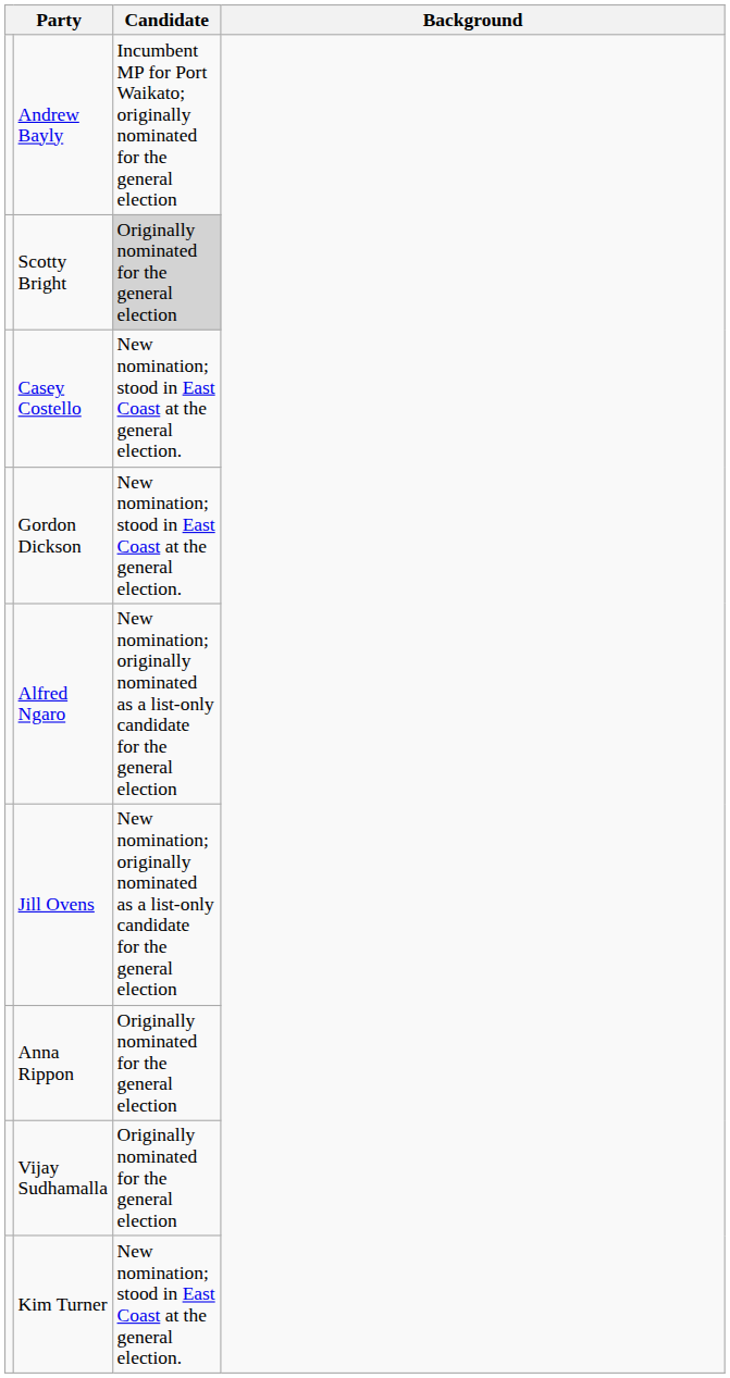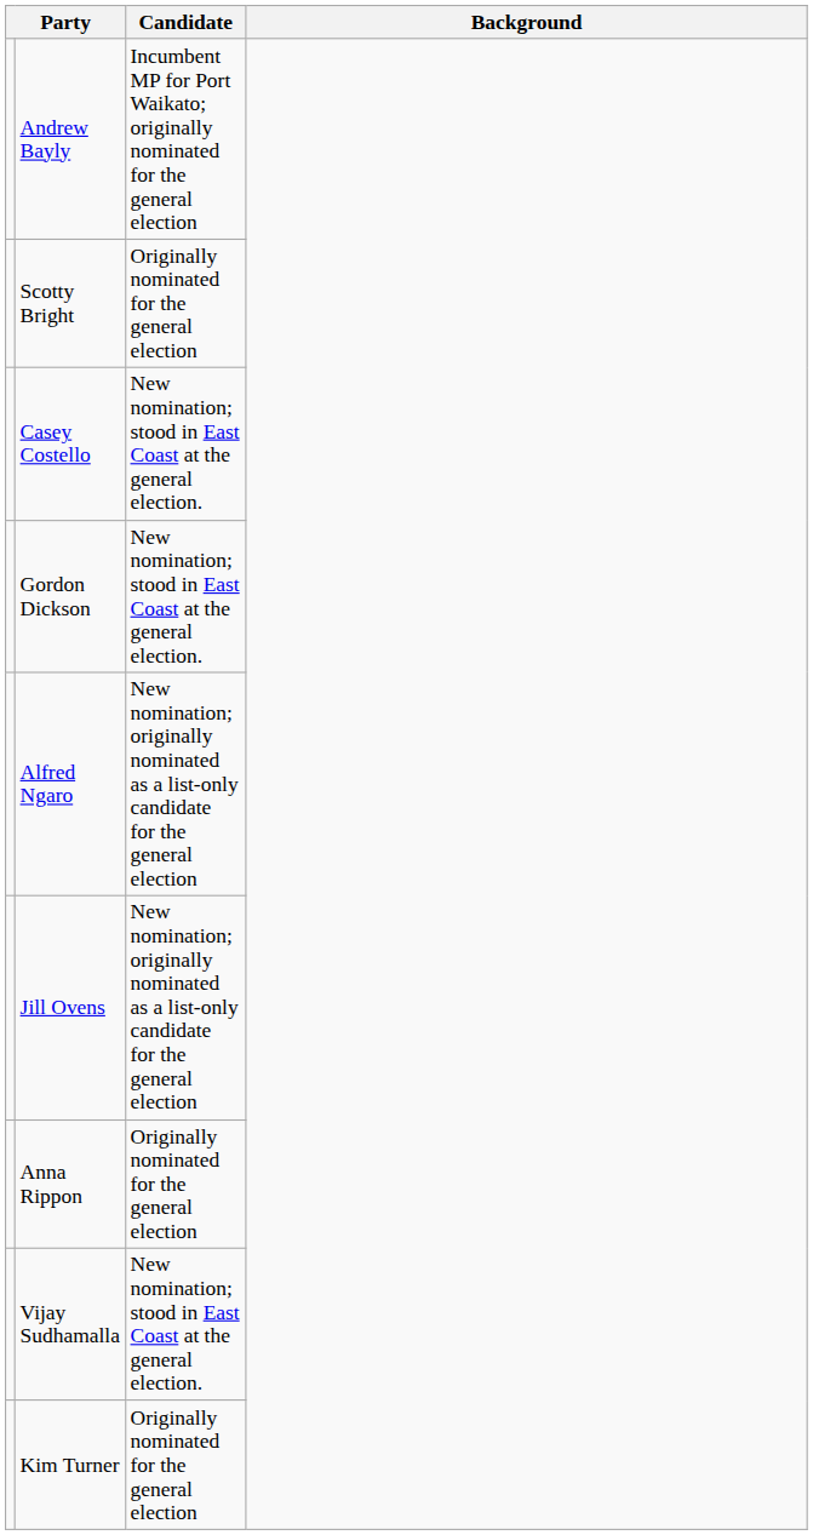Scotty Bright | Candidate: lightgrey background -> no background
Vijay Sudhamalla | Candidate: Originally nominated for the general election -> New nomination; stood in East Coast at the general election.
Kim Turner | Candidate: New nomination; stood in East Coast at the general election. -> Originally nominated for the general election
